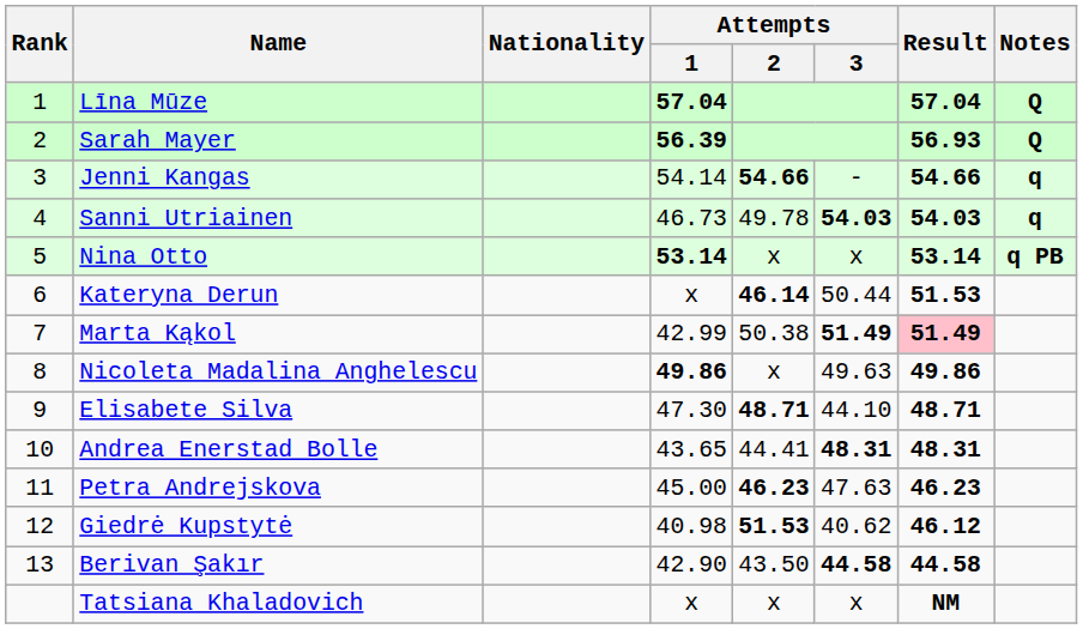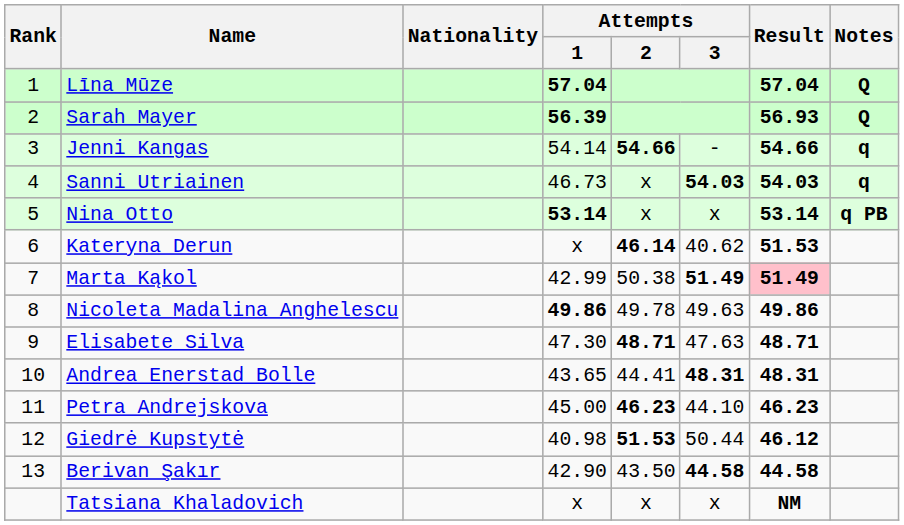Sanni Utriainen | Attempts / 2: 49.78 -> x
Kateryna Derun | Attempts / 3: 50.44 -> 40.62
Nicoleta Madalina Anghelescu | Attempts / 2: x -> 49.78
Elisabete Silva | Attempts / 3: 44.10 -> 47.63
Petra Andrejskova | Attempts / 3: 47.63 -> 44.10
Giedrė Kupstytė | Attempts / 3: 40.62 -> 50.44
